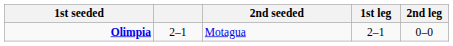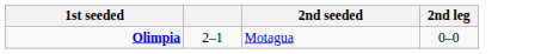- column: 1st leg | 2–1
